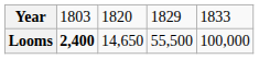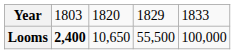Looms | column 3: 14,650 -> 10,650
